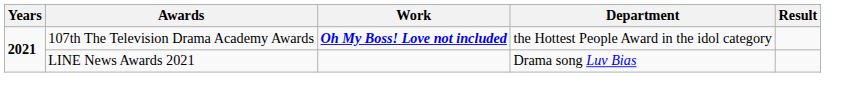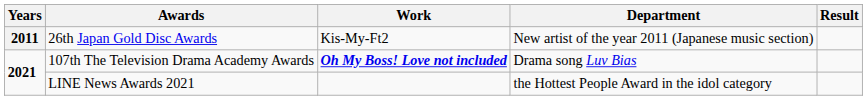+ row: 2011 | 26th Japan Gold Disc Awards | Kis-My-Ft2 | New artist of the year 2011 (Japanese music section)
107th The Television Drama Academy Awards | Department: the Hottest People Award in the idol category -> Drama song Luv Bias
LINE News Awards 2021 | Department: Drama song Luv Bias -> the Hottest People Award in the idol category
